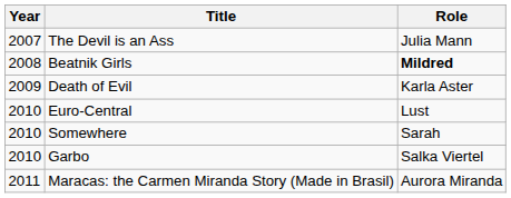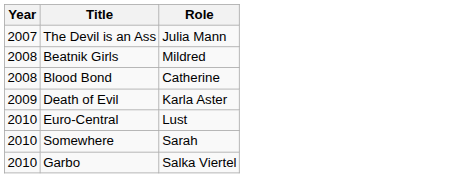Beatnik Girls | Role: bold -> normal
+ row: 2008 | Blood Bond | Catherine
- row: 2011 | Maracas: the Carmen Miranda Story (Made in Brasil) | Aurora Miranda
